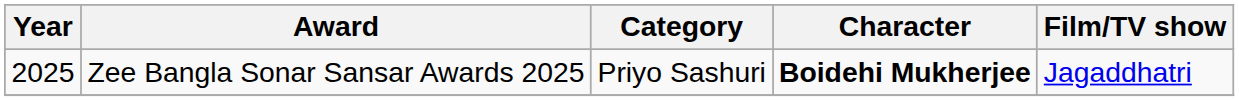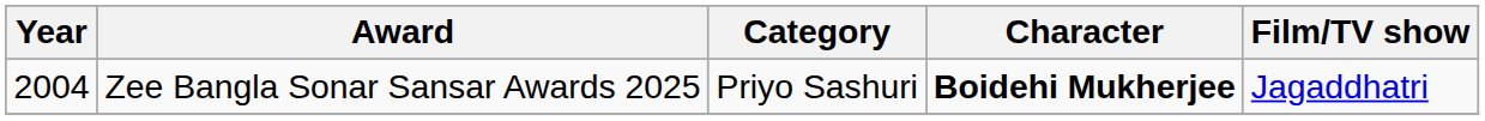Zee Bangla Sonar Sansar Awards 2025 | Year: 2025 -> 2004
